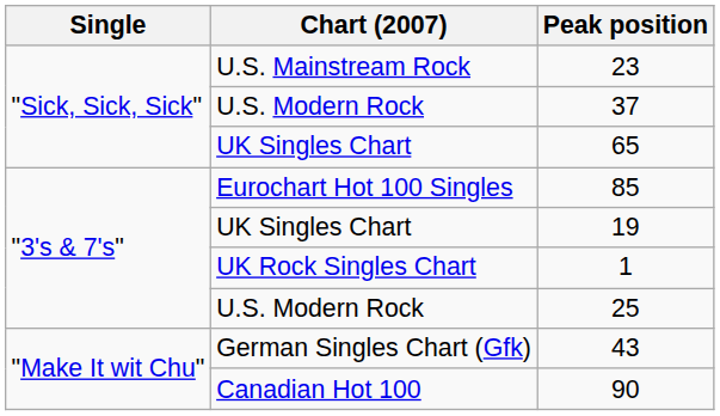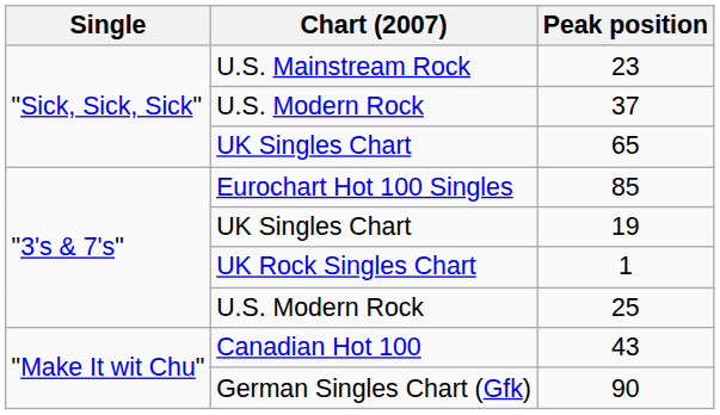43 | Chart (2007): German Singles Chart (Gfk) -> Canadian Hot 100
90 | Chart (2007): Canadian Hot 100 -> German Singles Chart (Gfk)
